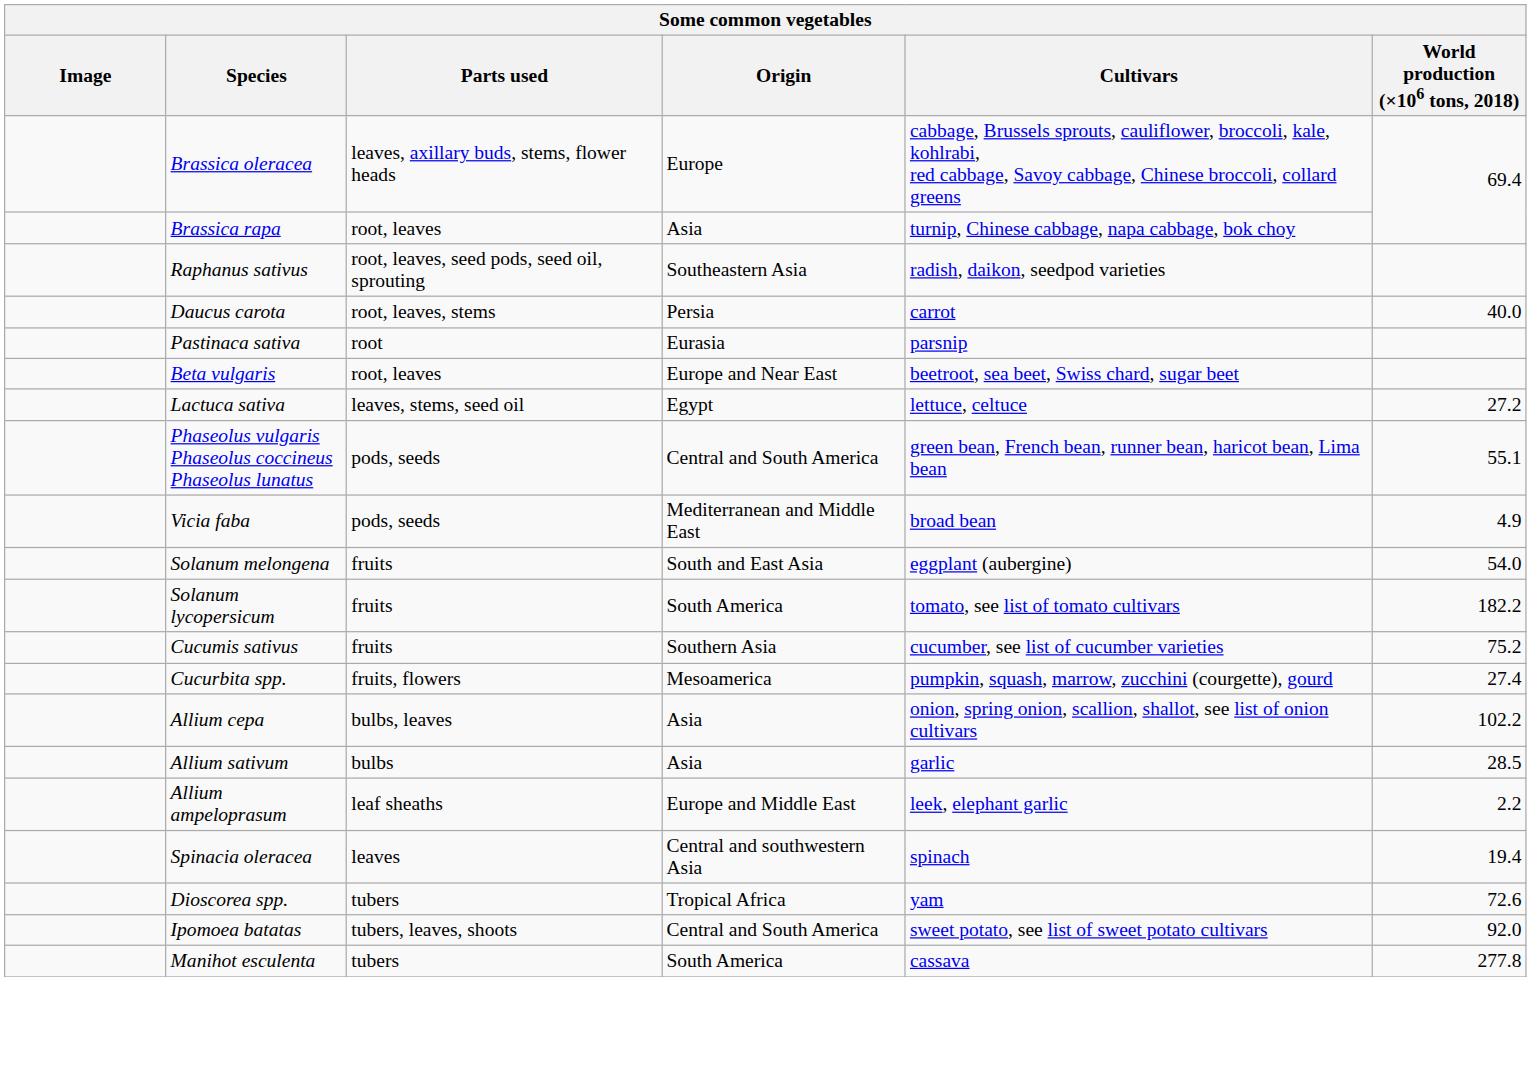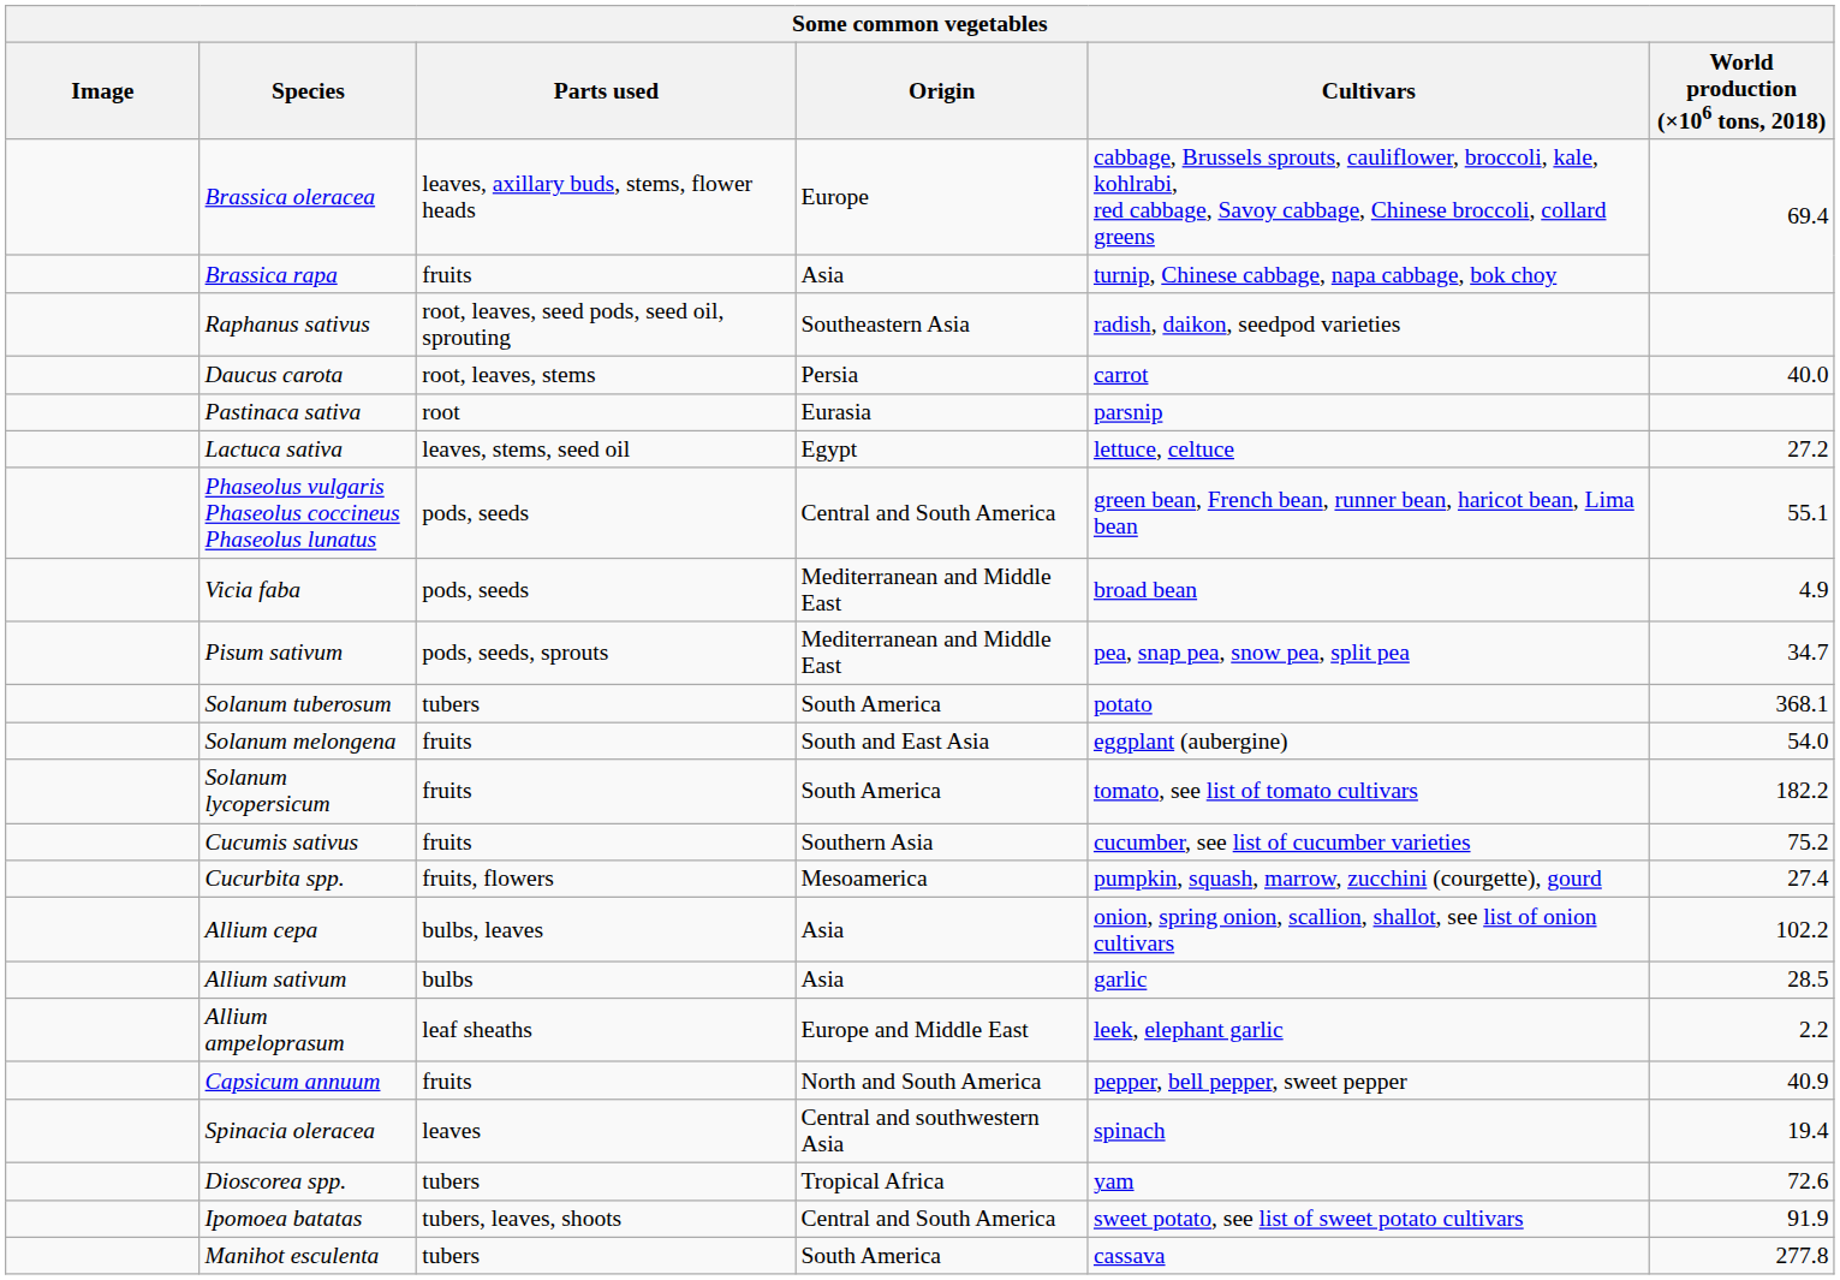Brassica rapa | Parts used: root, leaves -> fruits
- row: Beta vulgaris | root, leaves | Europe and Near East | beetroot, sea beet, Swiss chard, sugar beet
+ row: Pisum sativum | pods, seeds, sprouts | Mediterranean and Middle East | pea, snap pea, snow pea, split pea | 34.7
+ row: Solanum tuberosum | tubers | South America | potato | 368.1
+ row: Capsicum annuum | fruits | North and South America | pepper, bell pepper, sweet pepper | 40.9
Ipomoea batatas | World production (×106 tons, 2018): 92.0 -> 91.9
